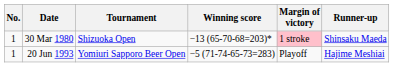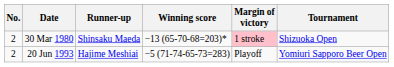columns swapped: Tournament <-> Runner-up
30 Mar 1980 | No.: 1 -> 2
20 Jun 1993 | No.: 1 -> 2
